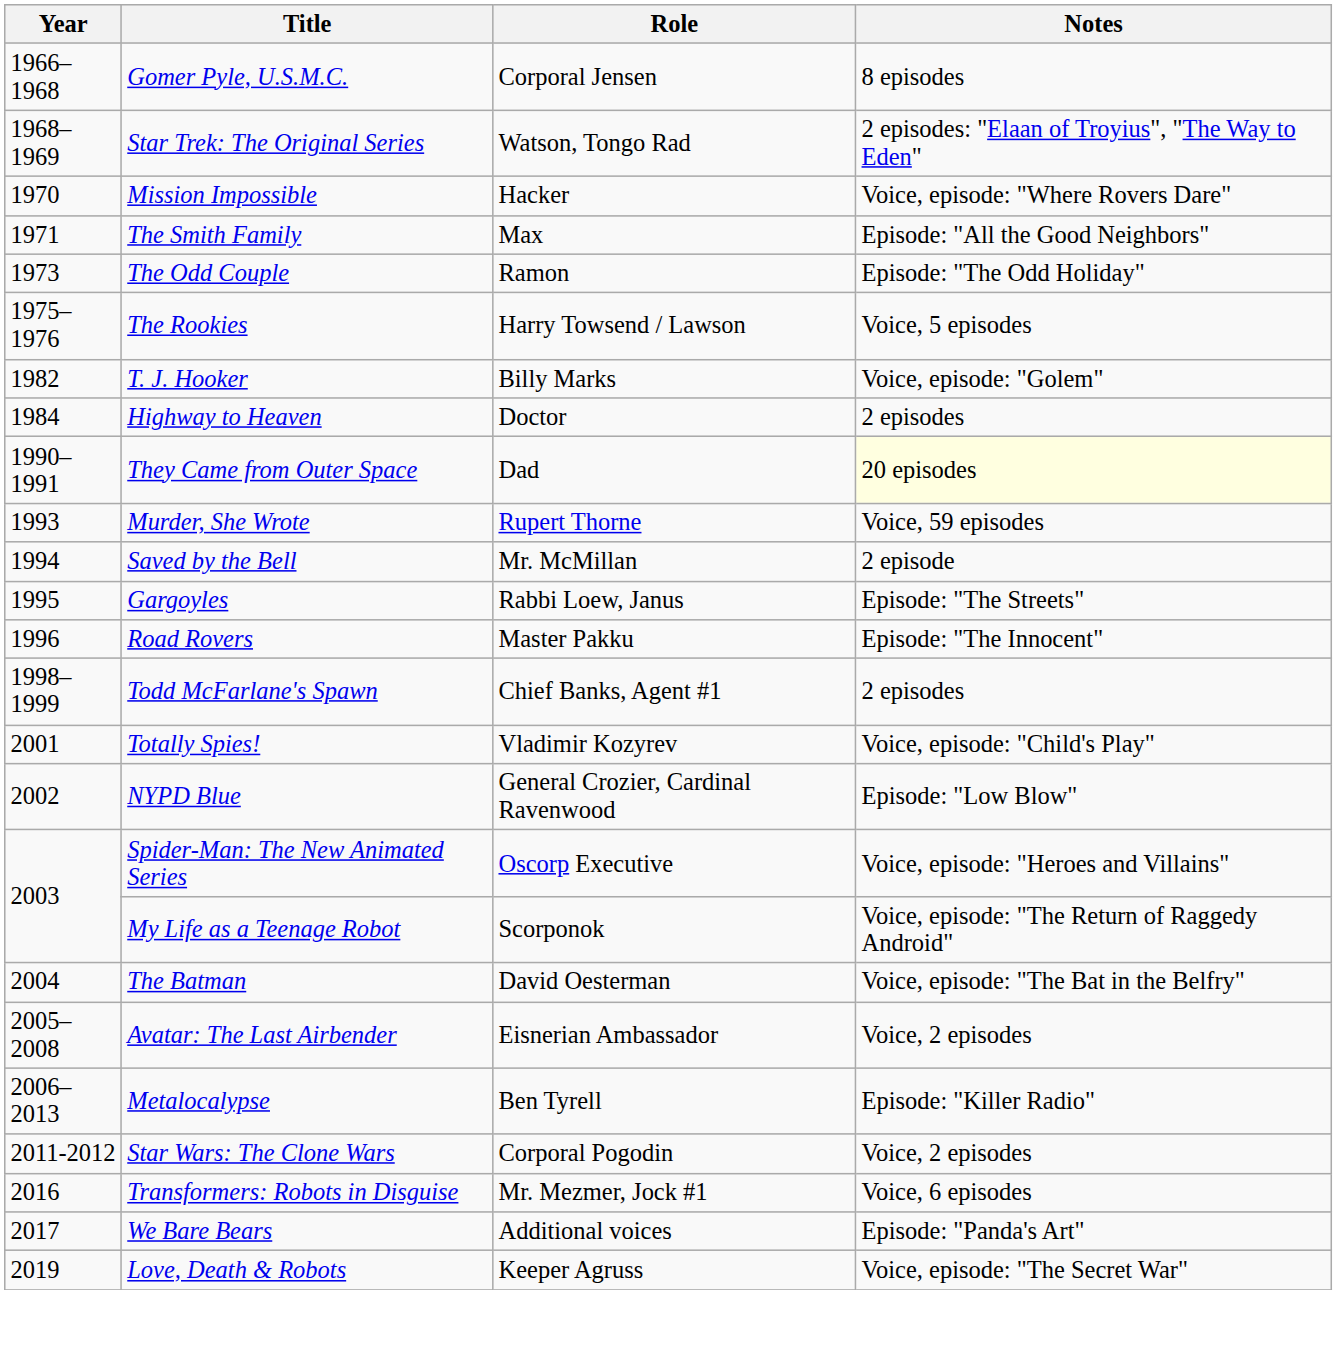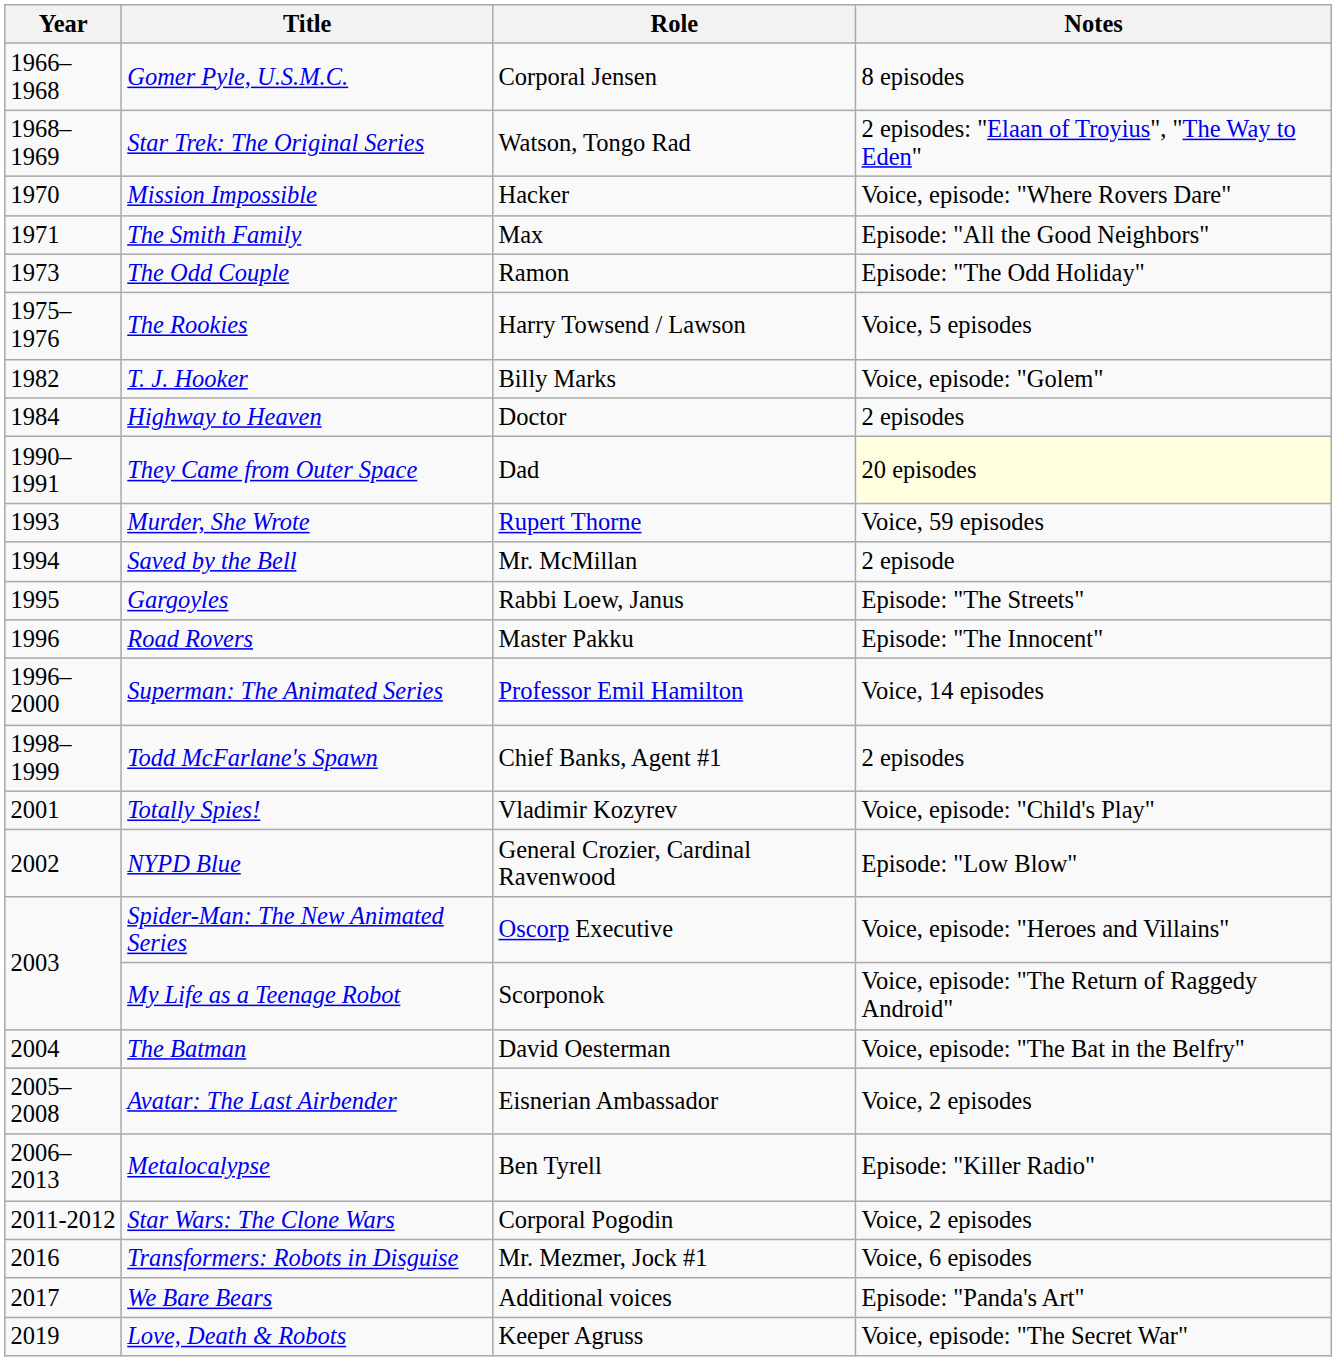+ row: 1996–2000 | Superman: The Animated Series | Professor Emil Hamilton | Voice, 14 episodes
